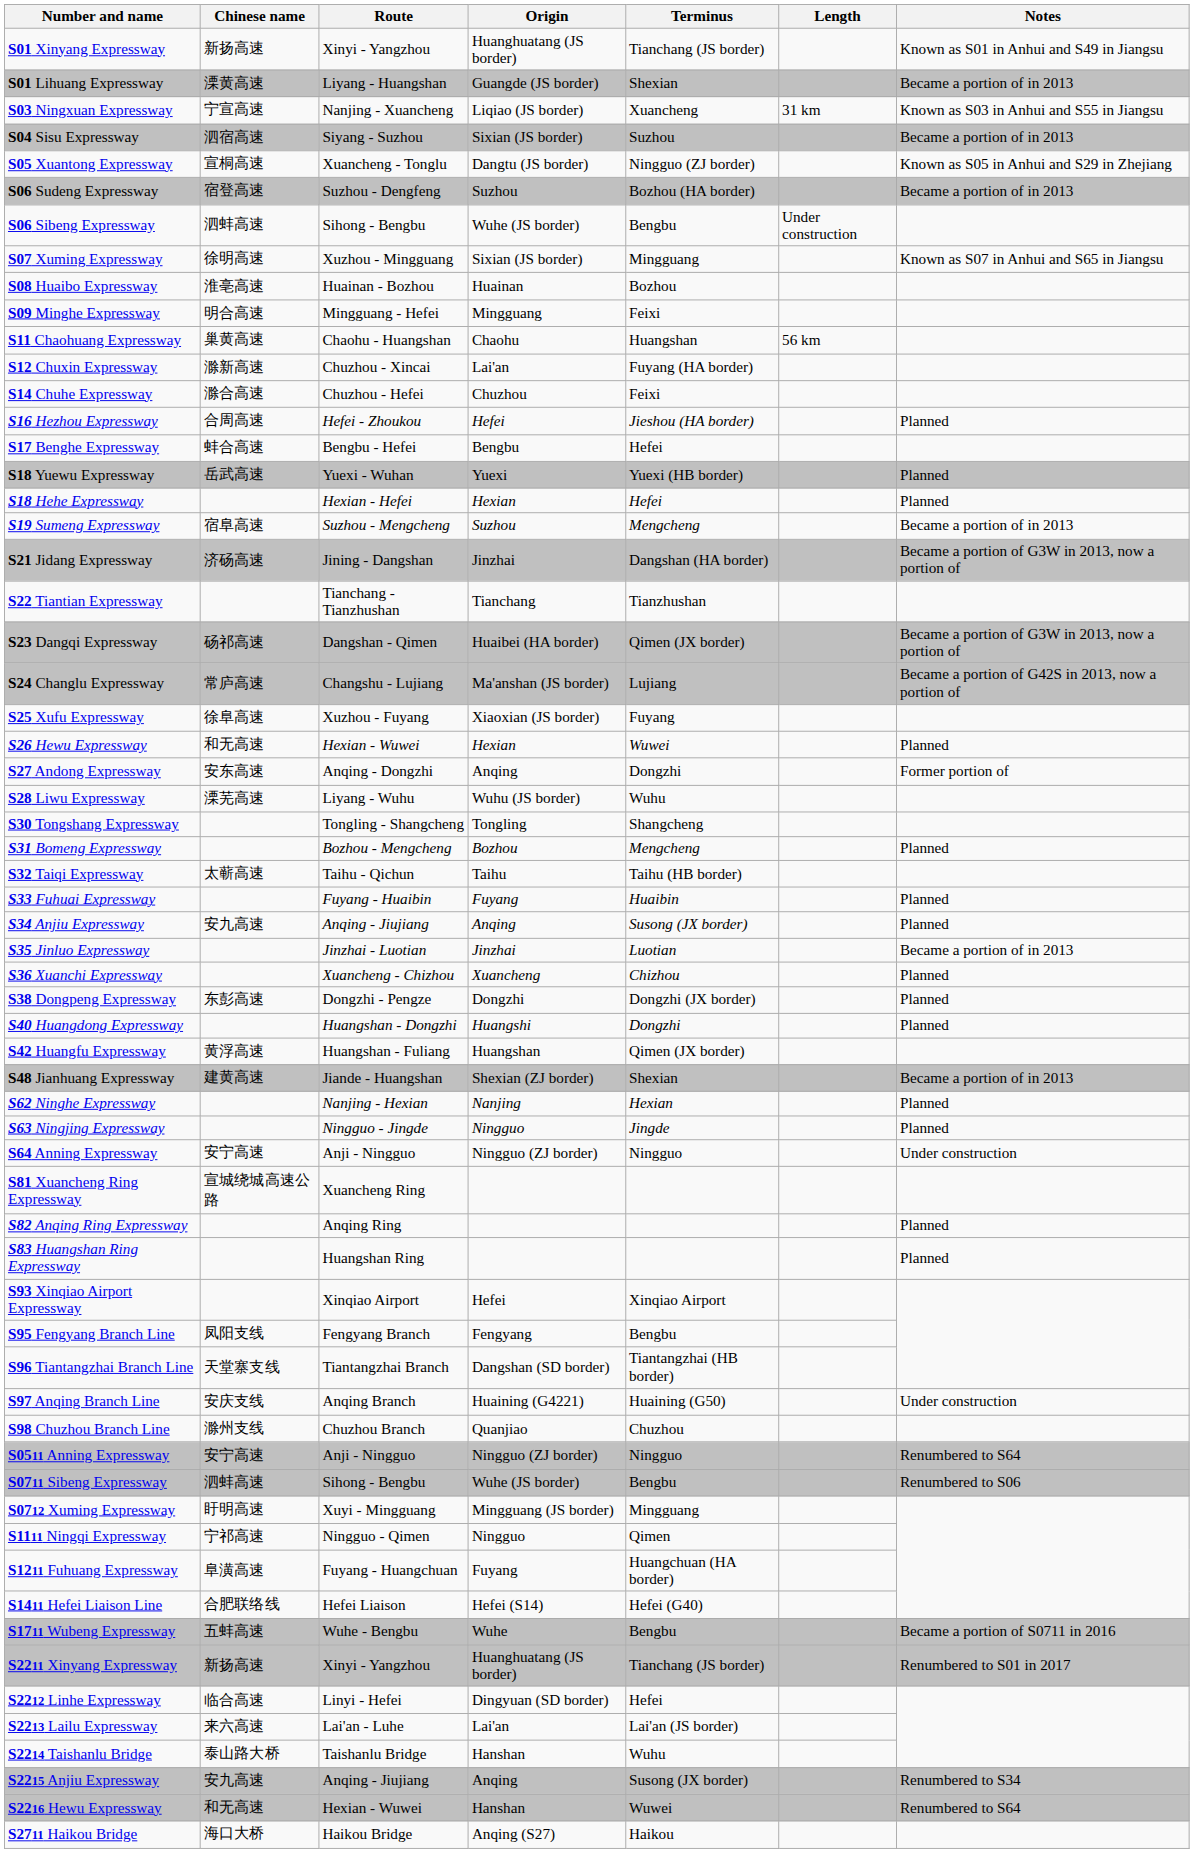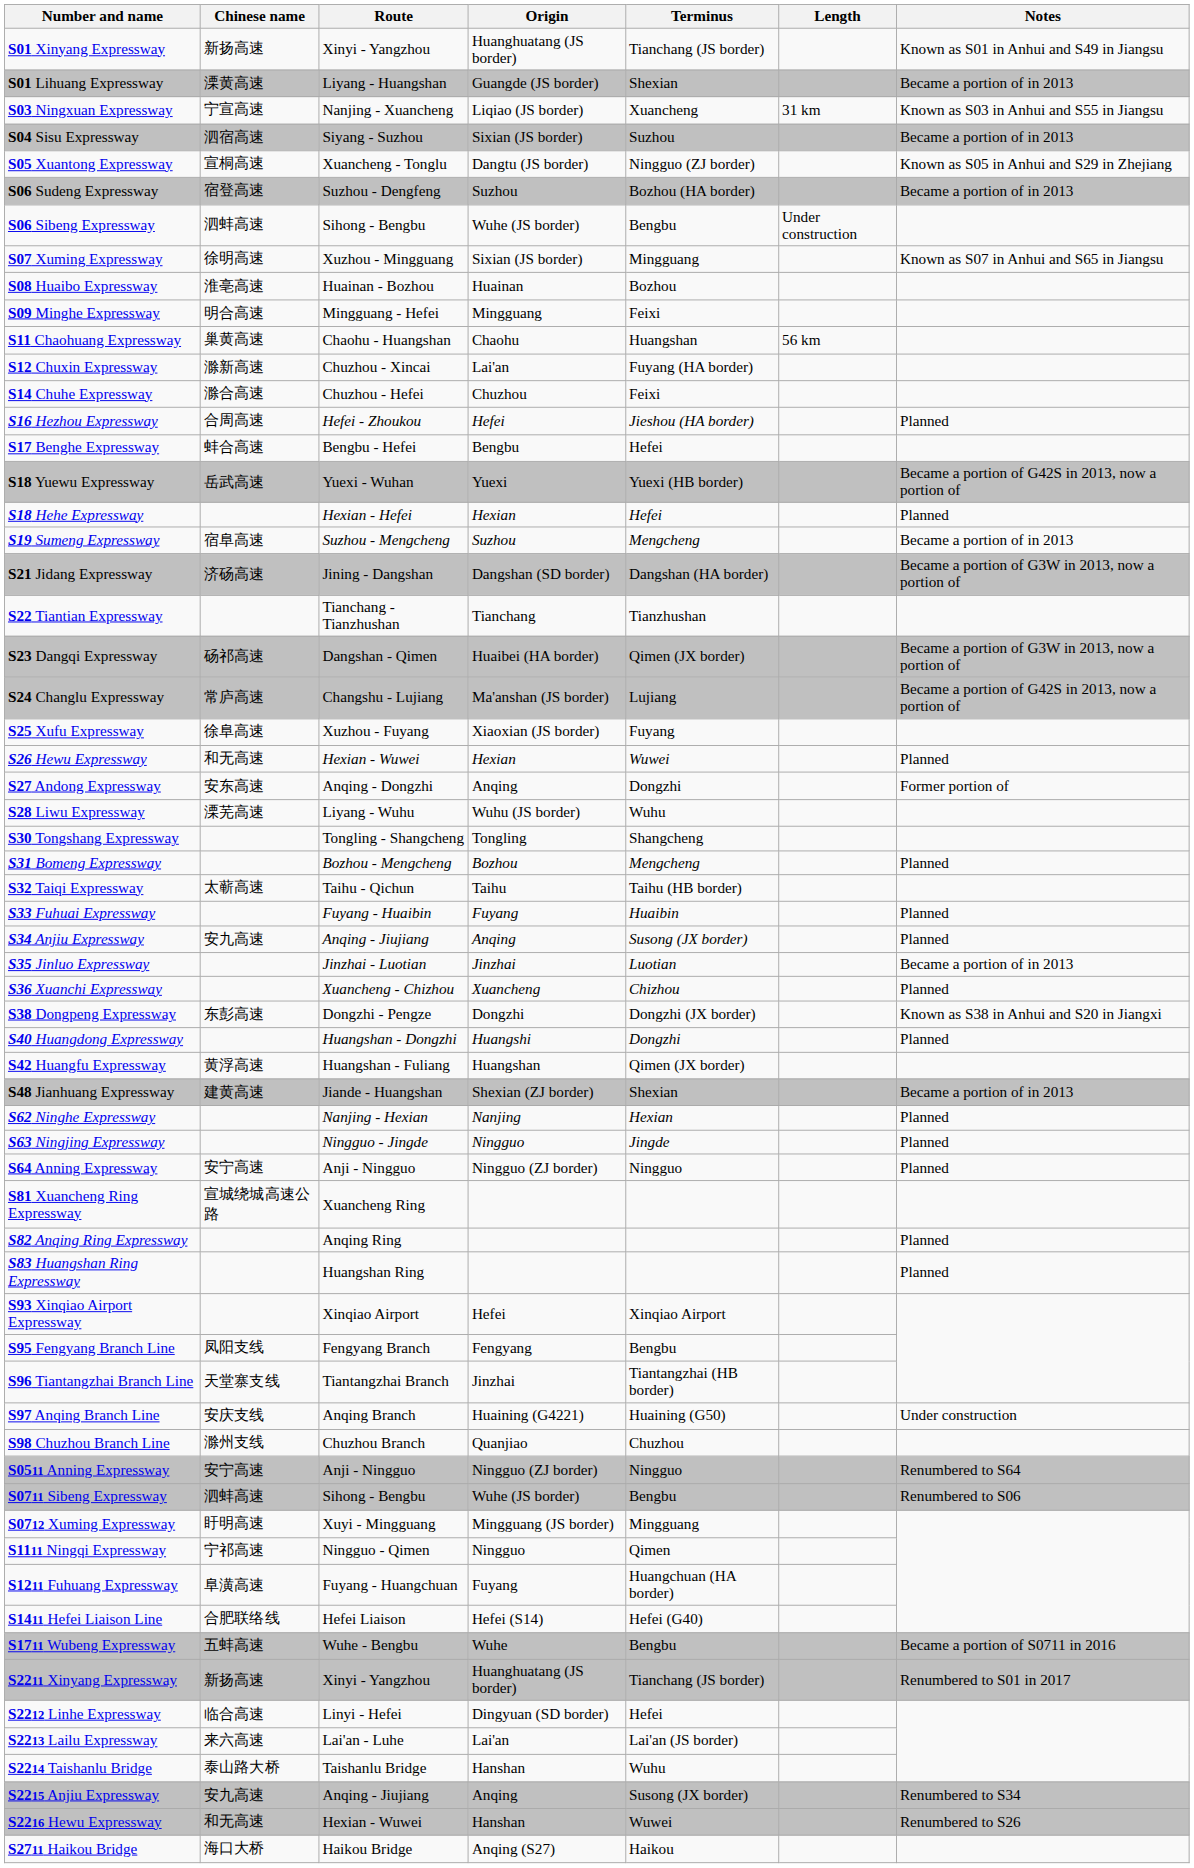S18 Yuewu Expressway | Notes: Planned -> Became a portion of G42S in 2013, now a portion of
S21 Jidang Expressway | Origin: Jinzhai -> Dangshan (SD border)
S38 Dongpeng Expressway | Notes: Planned -> Known as S38 in Anhui and S20 in Jiangxi
S64 Anning Expressway | Notes: Under construction -> Planned
S96 Tiantangzhai Branch Line | Origin: Dangshan (SD border) -> Jinzhai
S2216 Hewu Expressway | Notes: Renumbered to S64 -> Renumbered to S26
